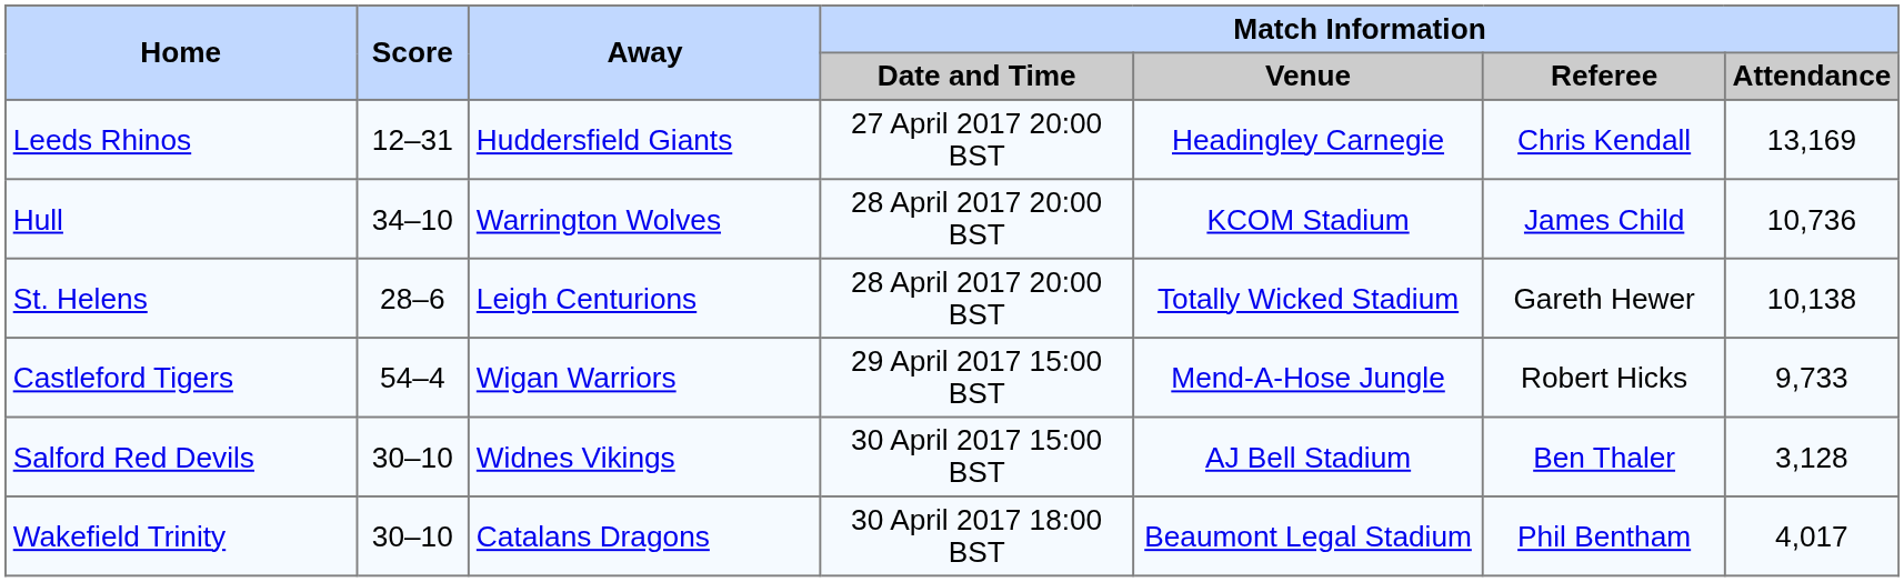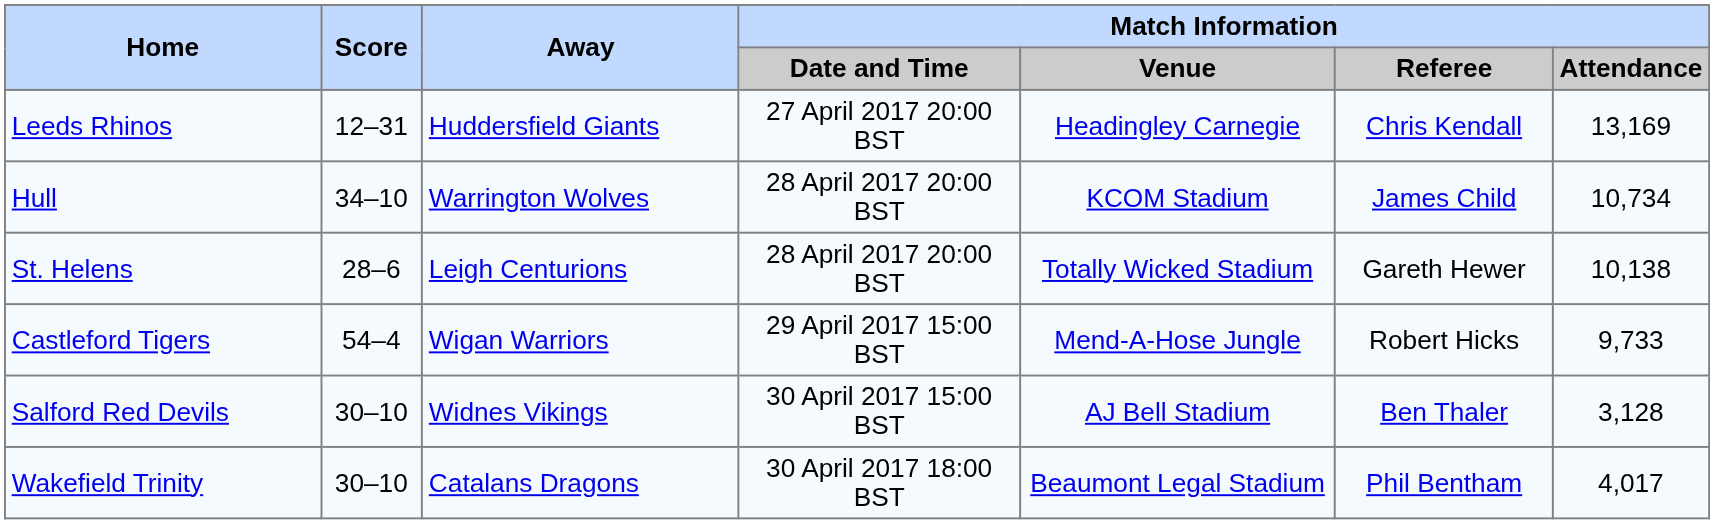Hull | Match Information / Attendance: 10,736 -> 10,734
